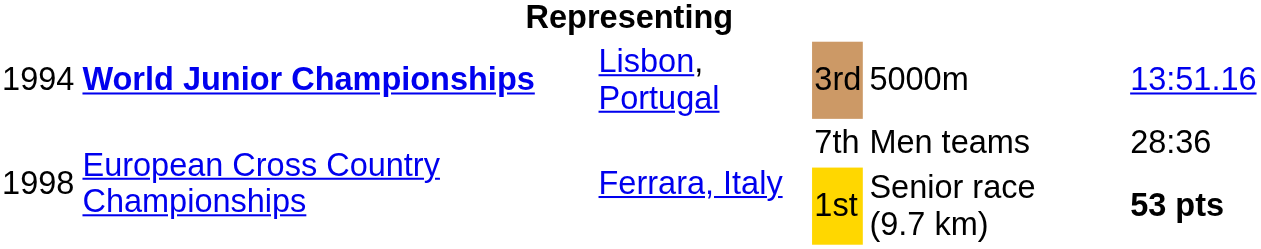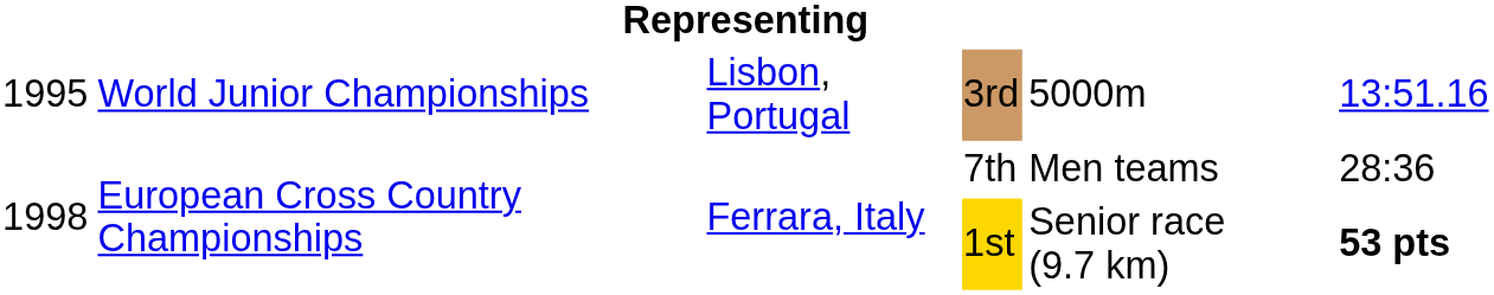3rd | column 1: 1994 -> 1995
3rd | column 2: bold -> normal
